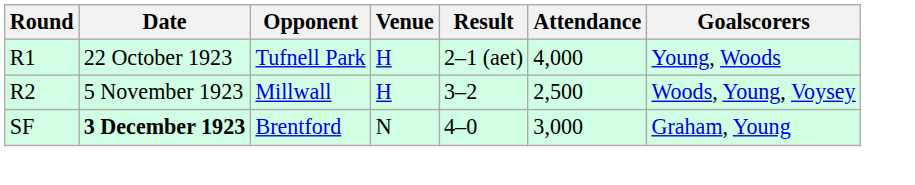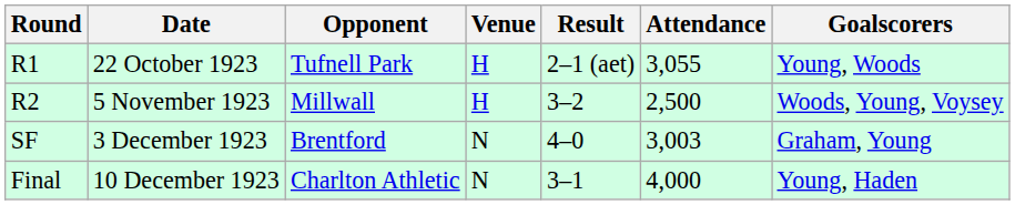R1 | Attendance: 4,000 -> 3,055
SF | Date: bold -> normal
SF | Attendance: 3,000 -> 3,003
+ row: Final | 10 December 1923 | Charlton Athletic | N | 3–1 | 4,000 | Young, Haden
